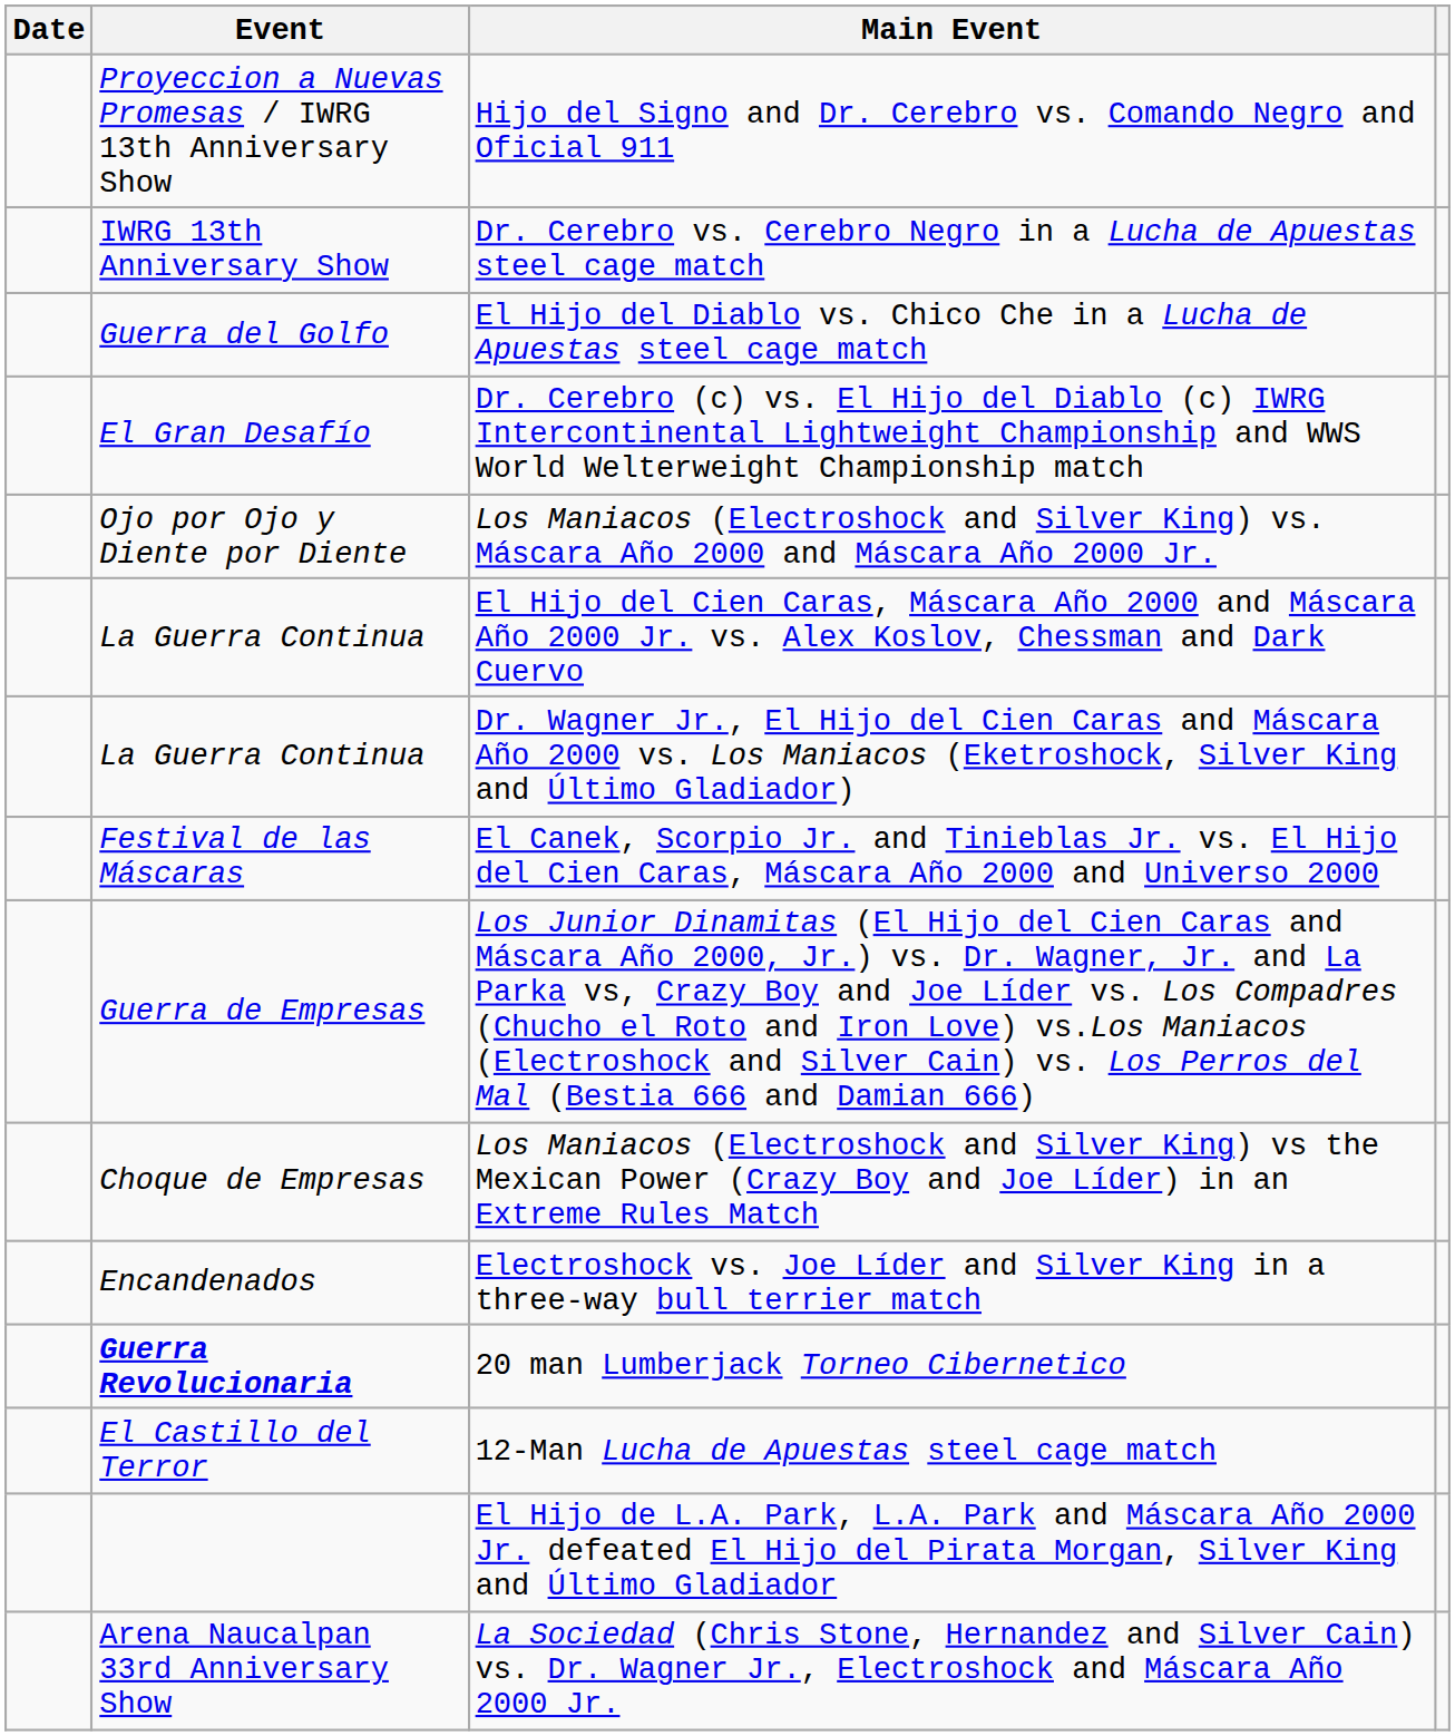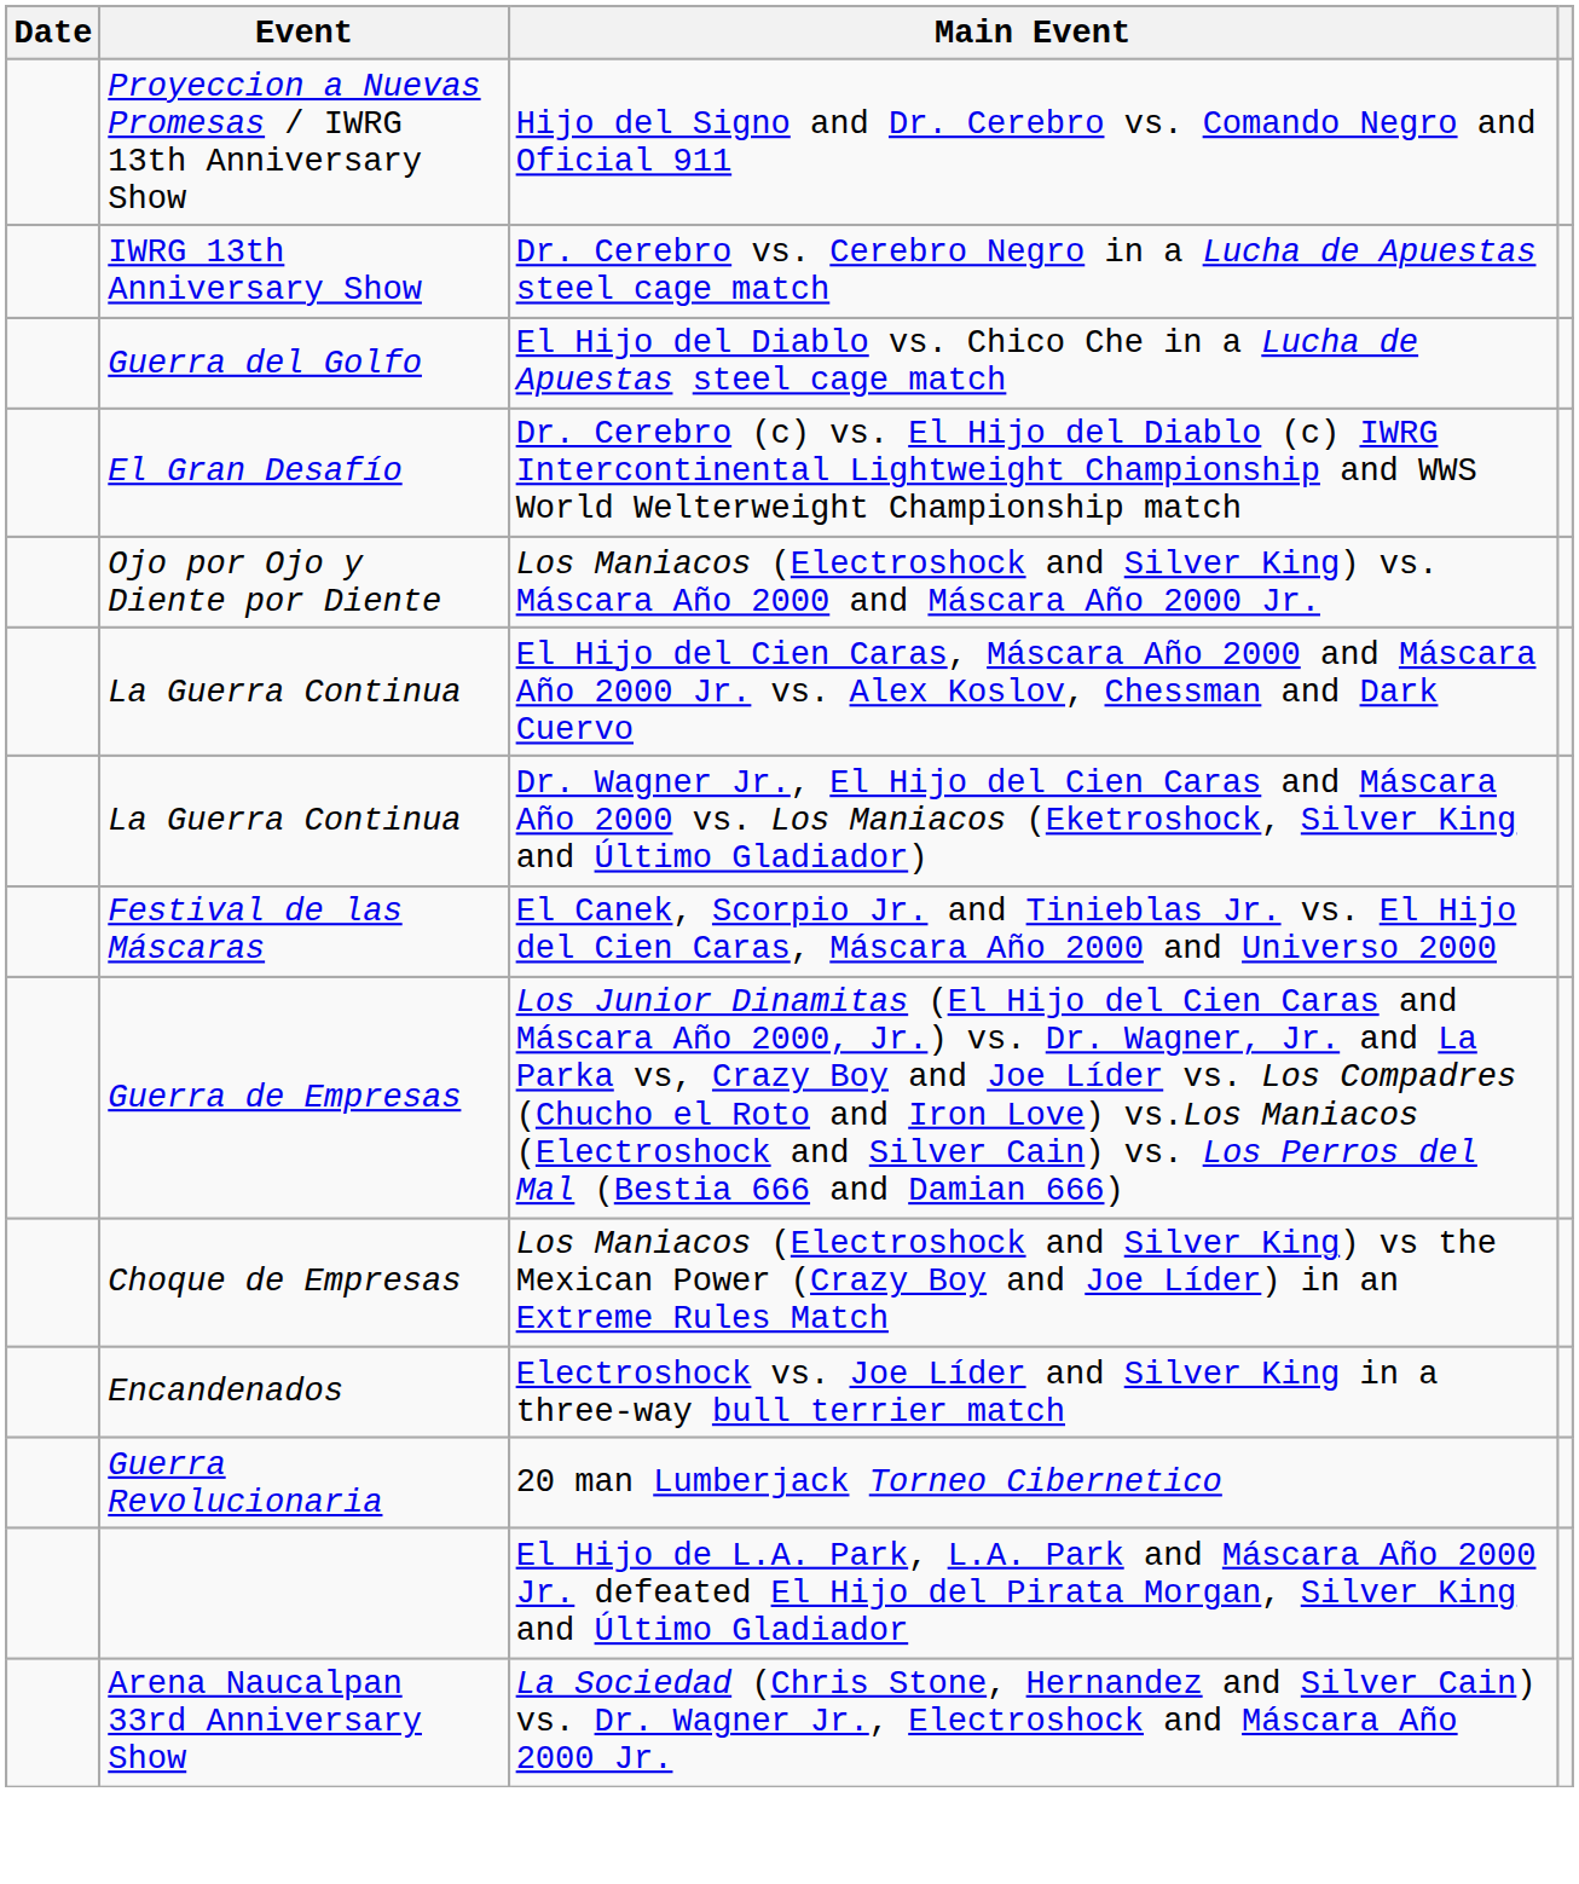20 man Lumberjack Torneo Cibernetico | Event: bold -> normal
- row: El Castillo del Terror | 12-Man Lucha de Apuestas steel cage match
